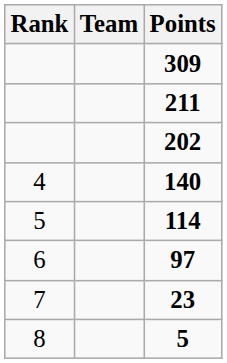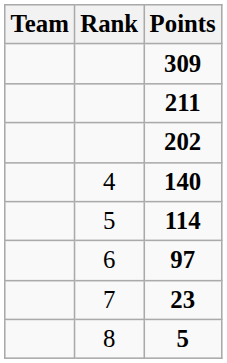columns swapped: Rank <-> Team
